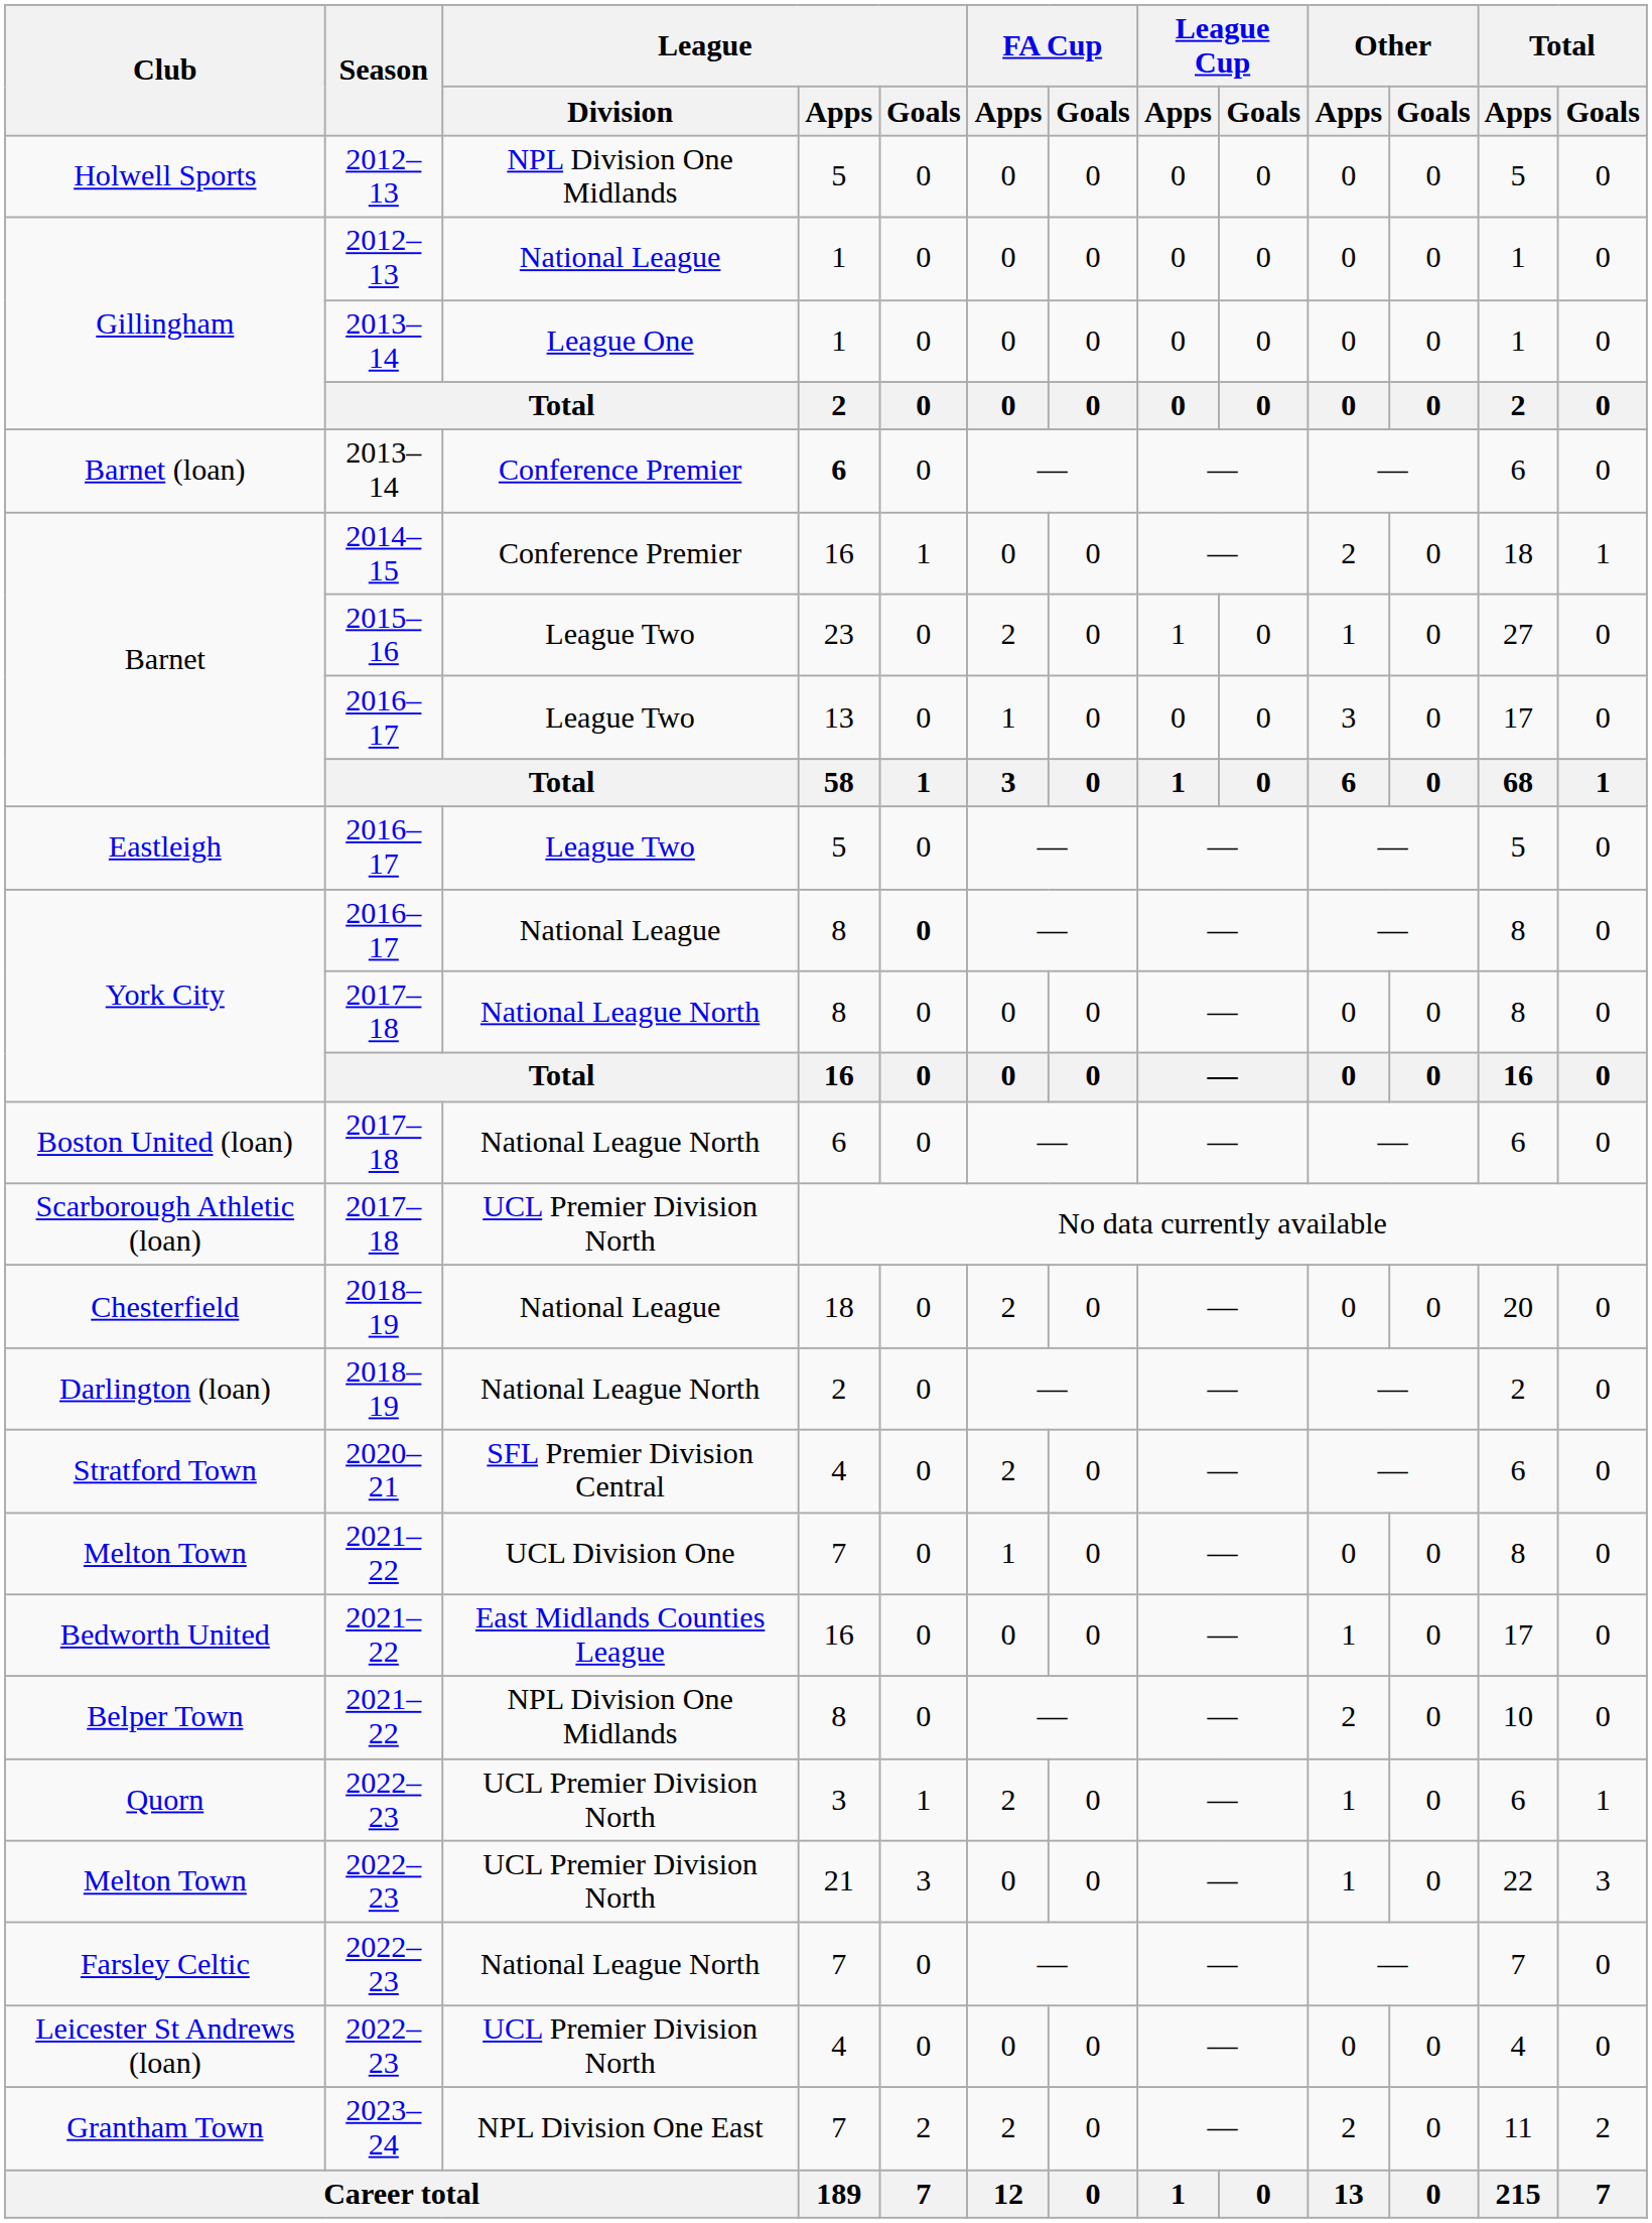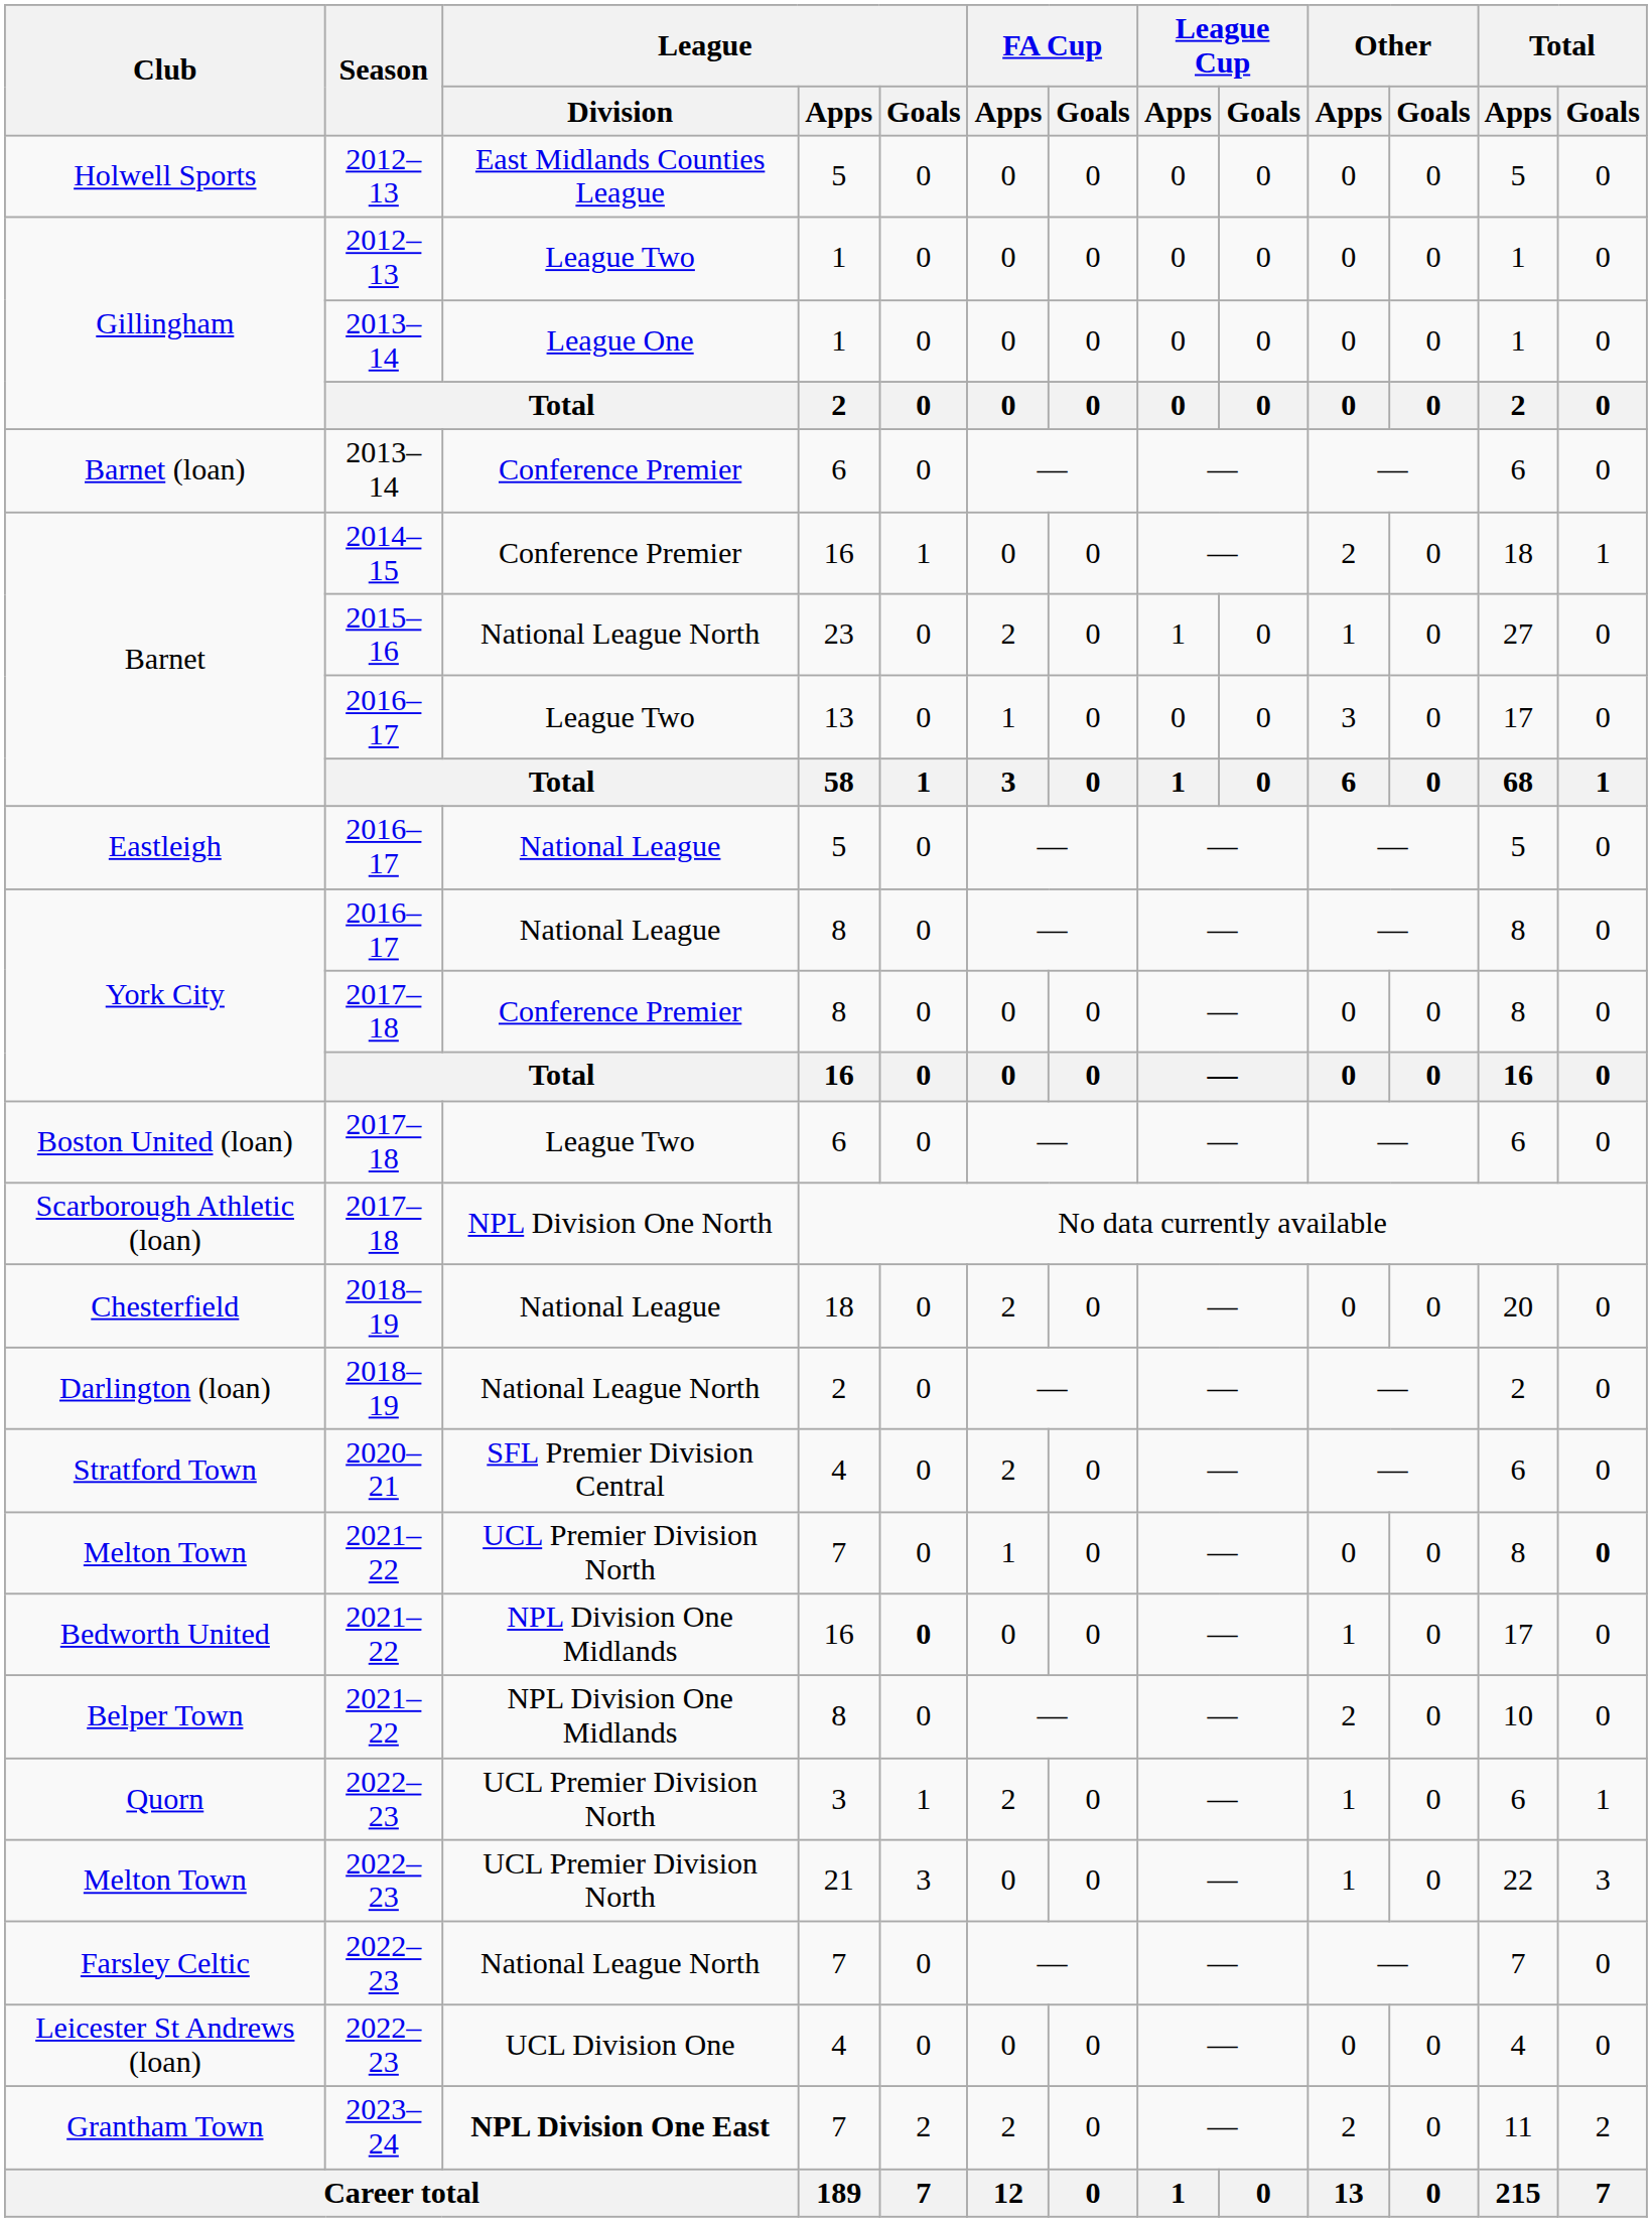Holwell Sports | League / Division: NPL Division One Midlands -> East Midlands Counties League
Gillingham / 2012–13 | League / Division: National League -> League Two
Barnet (loan) | League / Apps: bold -> normal
Barnet / 2015–16 | League / Division: League Two -> National League North
Eastleigh | League / Division: League Two -> National League
York City / 2016–17 | League / Goals: bold -> normal
York City / 2017–18 | League / Division: National League North -> Conference Premier
Boston United (loan) | League / Division: National League North -> League Two
Scarborough Athletic (loan) | League / Division: UCL Premier Division North -> NPL Division One North
Melton Town / 2021–22 | League / Division: UCL Division One -> UCL Premier Division North
Melton Town / 2021–22 | Total / Goals: normal -> bold
Bedworth United | League / Division: East Midlands Counties League -> NPL Division One Midlands
Bedworth United | League / Goals: normal -> bold
Leicester St Andrews (loan) | League / Division: UCL Premier Division North -> UCL Division One
Grantham Town | League / Division: normal -> bold
